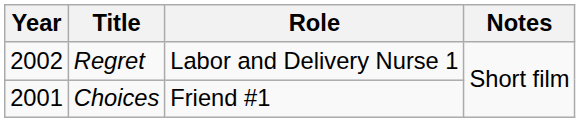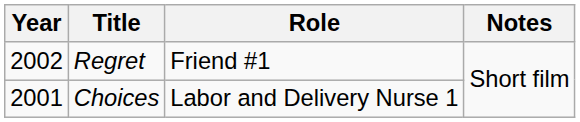Regret | Role: Labor and Delivery Nurse 1 -> Friend #1
Choices | Role: Friend #1 -> Labor and Delivery Nurse 1
